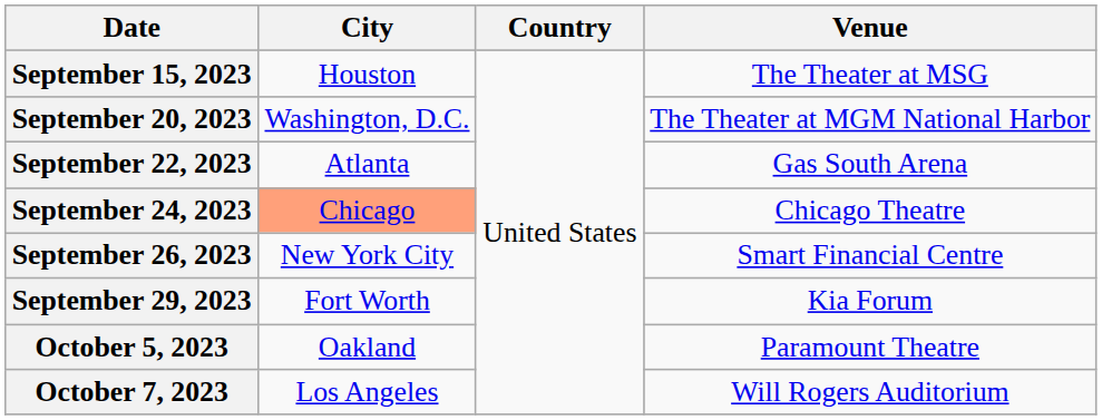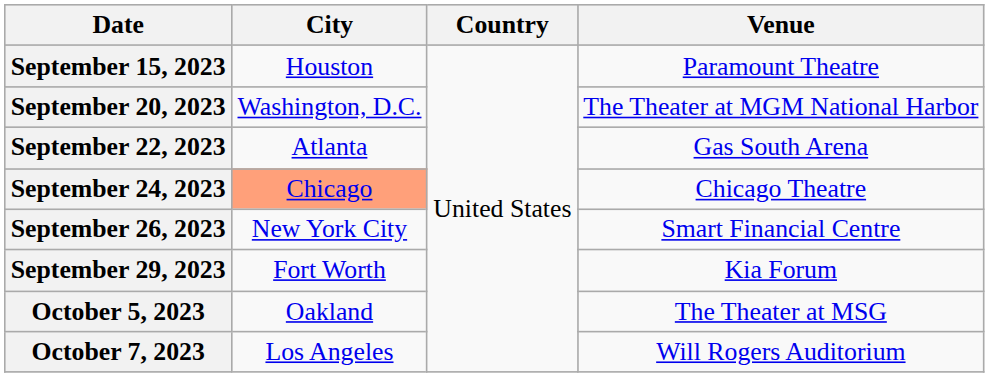September 15, 2023 | Venue: The Theater at MSG -> Paramount Theatre
October 5, 2023 | Venue: Paramount Theatre -> The Theater at MSG
